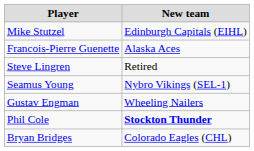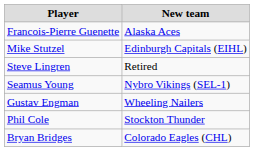rows swapped: Francois-Pierre Guenette <-> Mike Stutzel
Phil Cole | New team: bold -> normal
